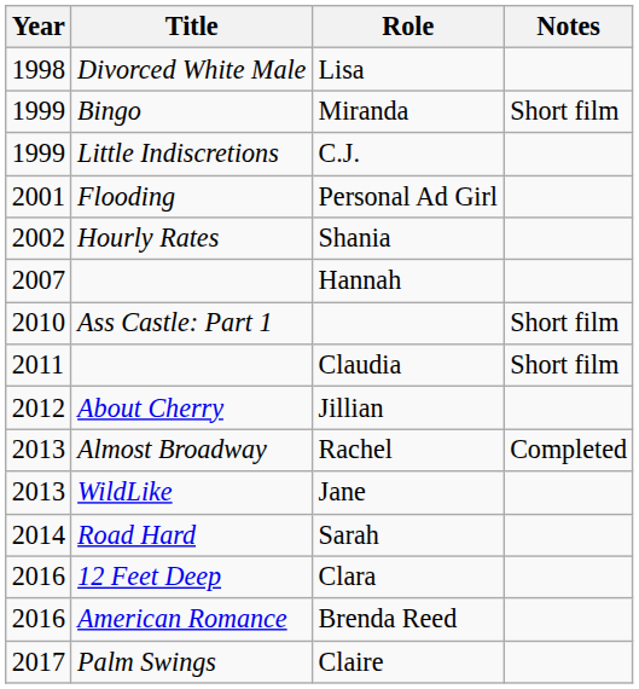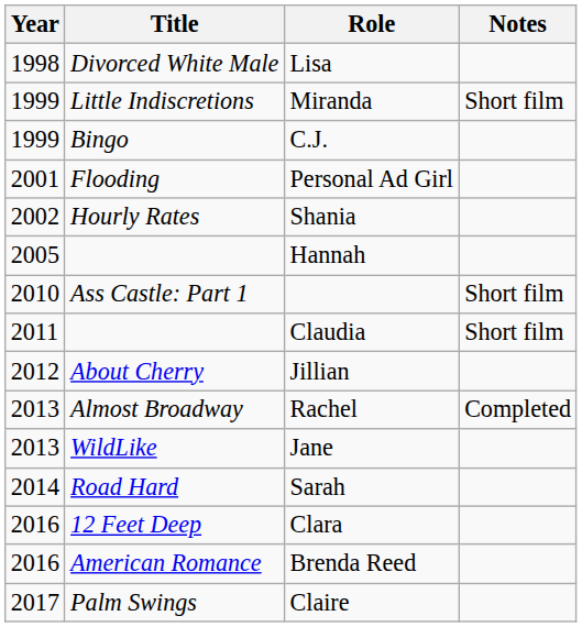Miranda | Title: Bingo -> Little Indiscretions
C.J. | Title: Little Indiscretions -> Bingo
Hannah | Year: 2007 -> 2005
